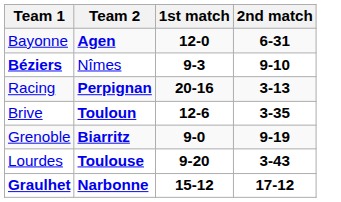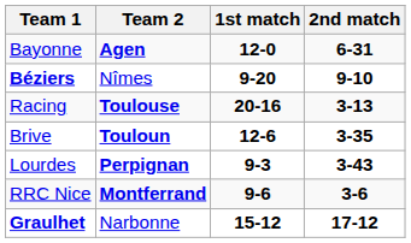Béziers | 1st match: 9-3 -> 9-20
Racing | Team 2: Perpignan -> Toulouse
- row: Grenoble | Biarritz | 9-0 | 9-19
Lourdes | Team 2: Toulouse -> Perpignan
Lourdes | 1st match: 9-20 -> 9-3
+ row: RRC Nice | Montferrand | 9-6 | 3-6
Graulhet | Team 2: bold -> normal
